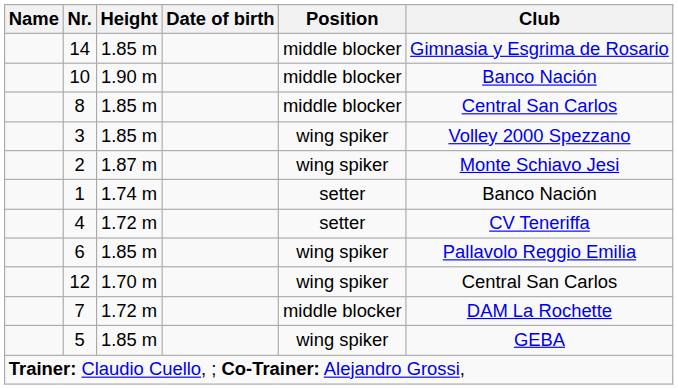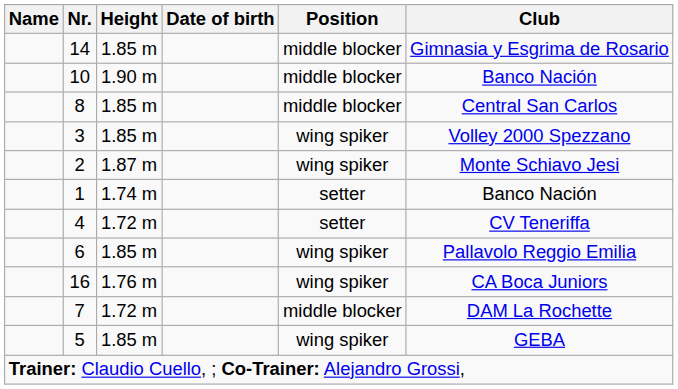+ row: 16 | 1.76 m | wing spiker | CA Boca Juniors
- row: 12 | 1.70 m | wing spiker | Central San Carlos
